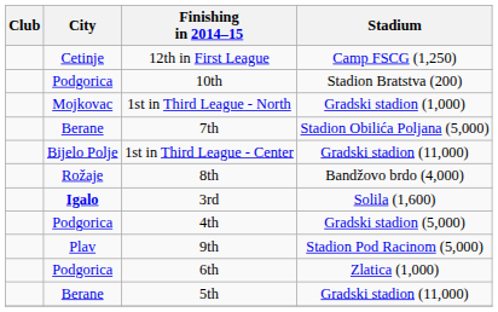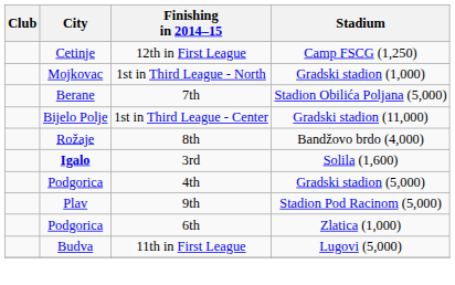- row: Podgorica | 10th | Stadion Bratstva (200)
+ row: Budva | 11th in First League | Lugovi (5,000)
- row: Berane | 5th | Gradski stadion (11,000)
